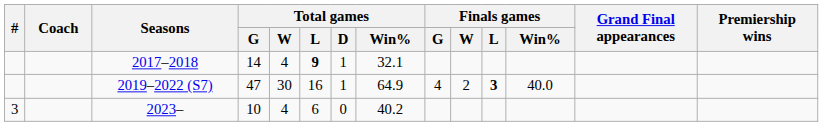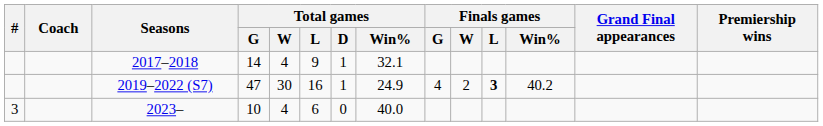2017–2018 | Total games / L: bold -> normal
2019–2022 (S7) | Total games / Win%: 64.9 -> 24.9
2019–2022 (S7) | Finals games / Win%: 40.0 -> 40.2
2023– | Total games / Win%: 40.2 -> 40.0
